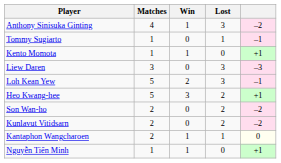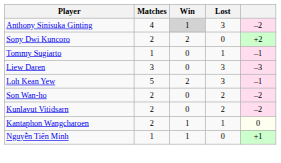Anthony Sinisuka Ginting | Win: no background -> lightgrey background
+ row: Sony Dwi Kuncoro | 2 | 2 | 0 | +2
- row: Kento Momota | 1 | 1 | 0 | +1
- row: Heo Kwang-hee | 5 | 3 | 2 | +1
